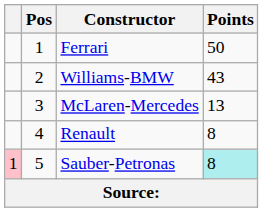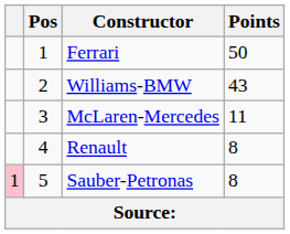McLaren-Mercedes | Points: 13 -> 11
Sauber-Petronas | Points: paleturquoise background -> no background
